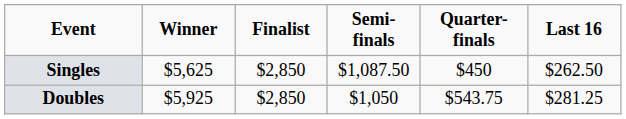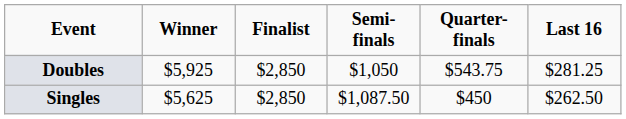rows swapped: Singles <-> Doubles
